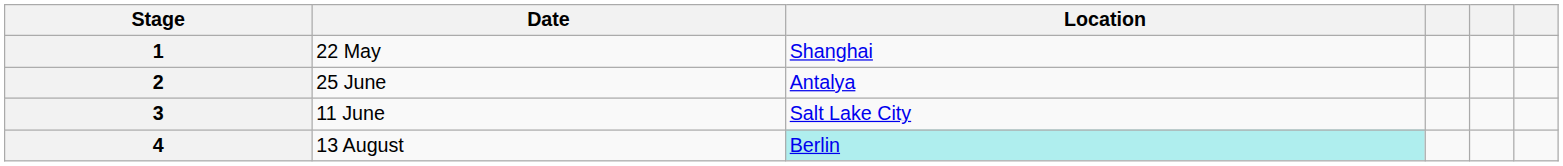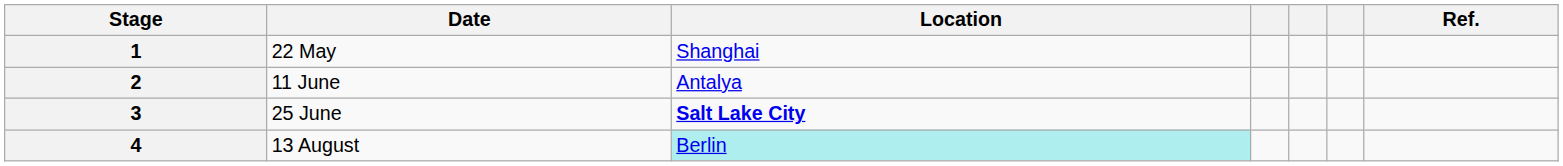+ column: Ref.
2 | Date: 25 June -> 11 June
3 | Date: 11 June -> 25 June
3 | Location: normal -> bold
